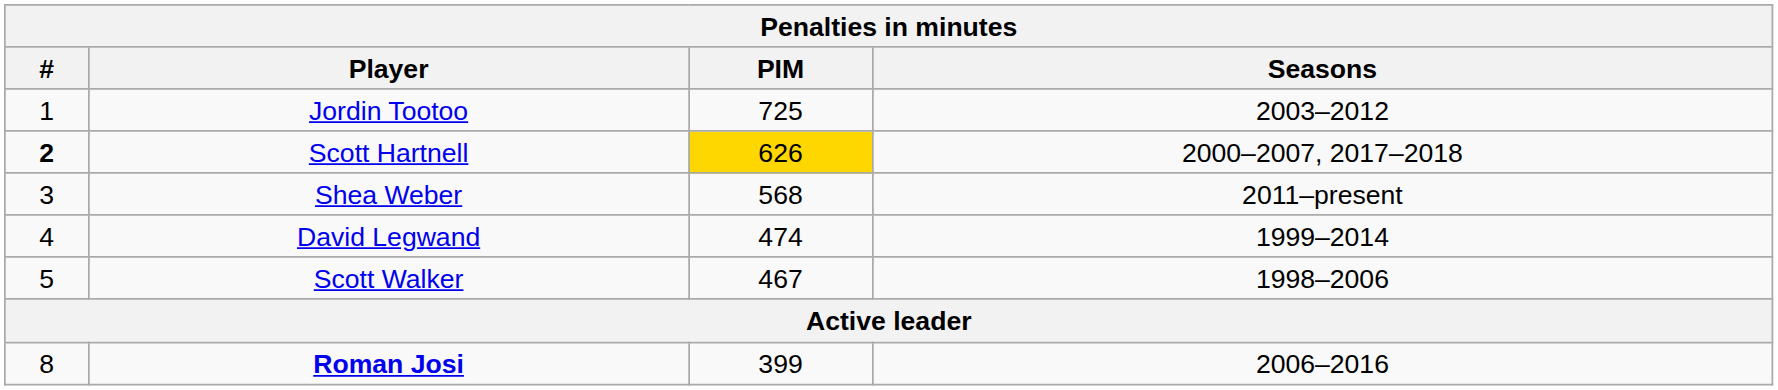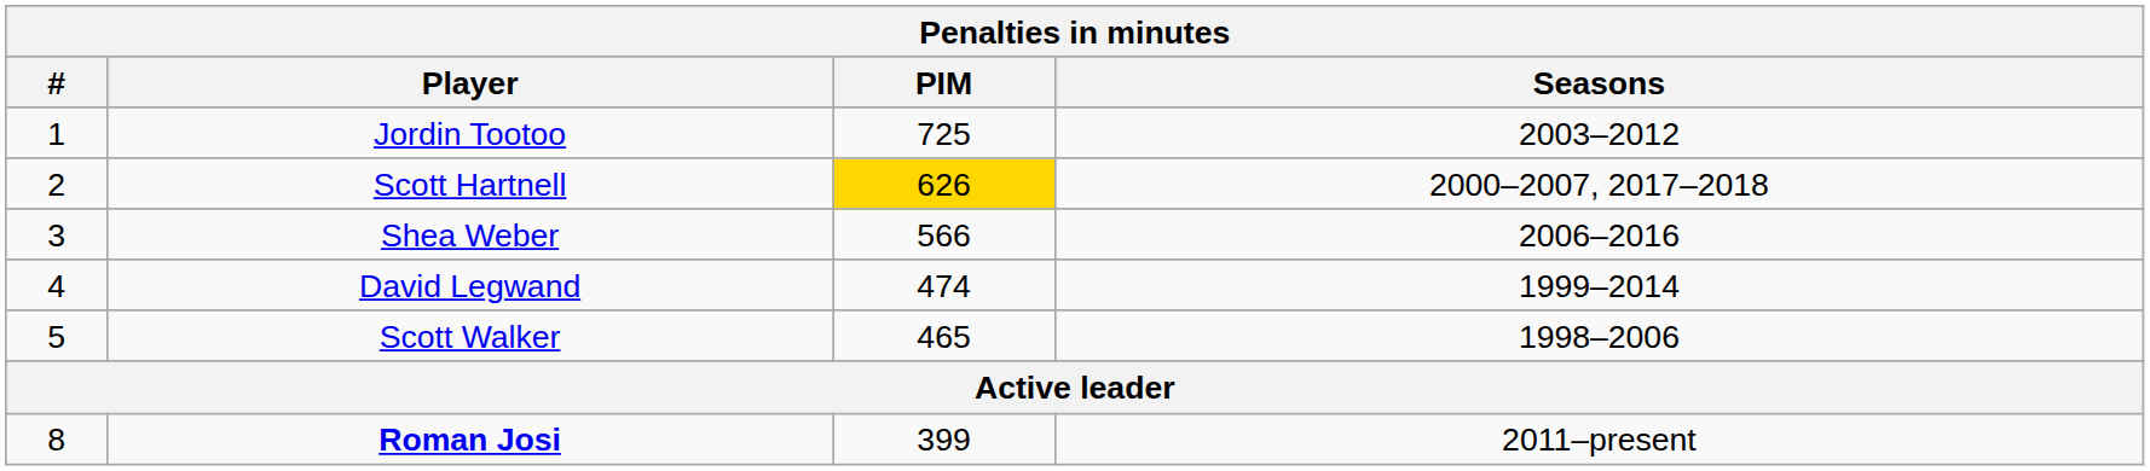Scott Hartnell | #: bold -> normal
Shea Weber | PIM: 568 -> 566
Shea Weber | Seasons: 2011–present -> 2006–2016
Scott Walker | PIM: 467 -> 465
Roman Josi | Seasons: 2006–2016 -> 2011–present
